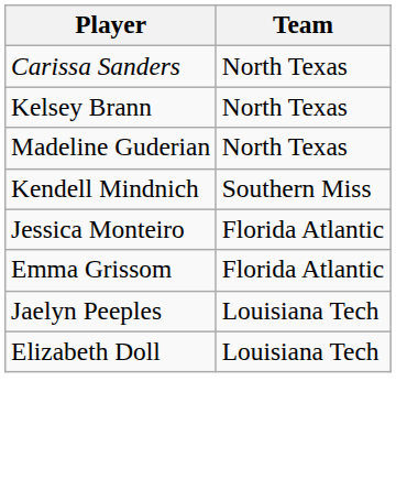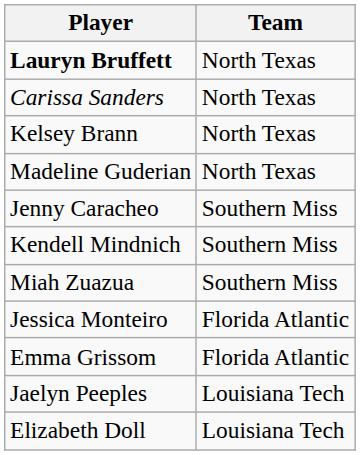+ row: Lauryn Bruffett | North Texas
+ row: Jenny Caracheo | Southern Miss
+ row: Miah Zuazua | Southern Miss
